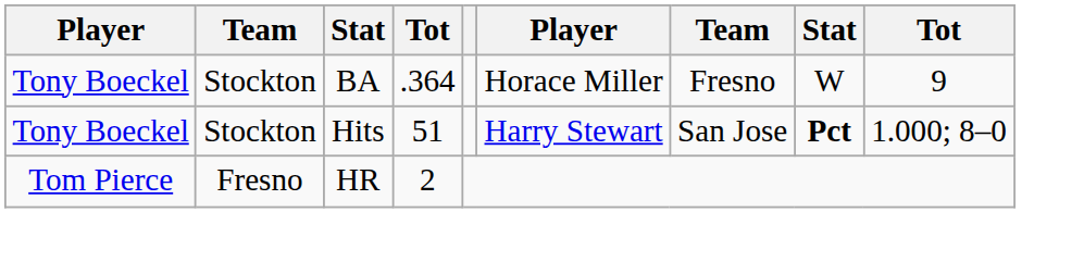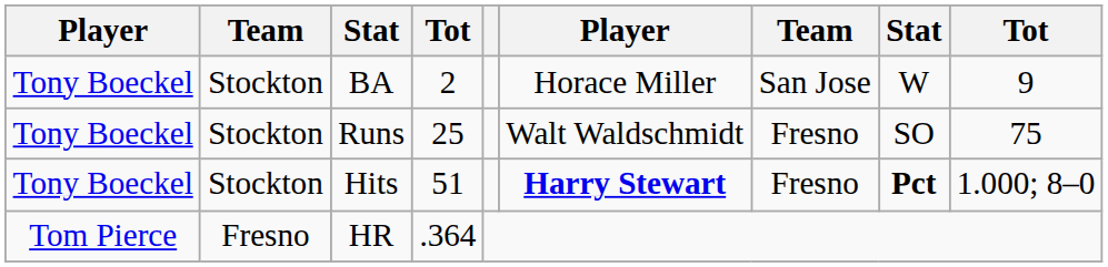BA | column 4: .364 -> 2
BA | column 7: Fresno -> San Jose
+ row: Tony Boeckel | Stockton | Runs | 25 | Walt Waldschmidt | Fresno | SO | 75
Hits | column 6: normal -> bold
Hits | column 7: San Jose -> Fresno
HR | column 4: 2 -> .364
